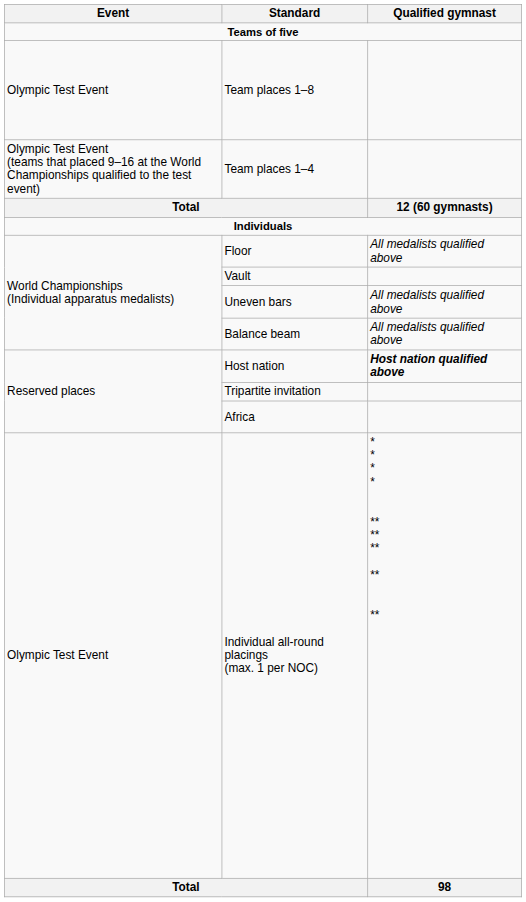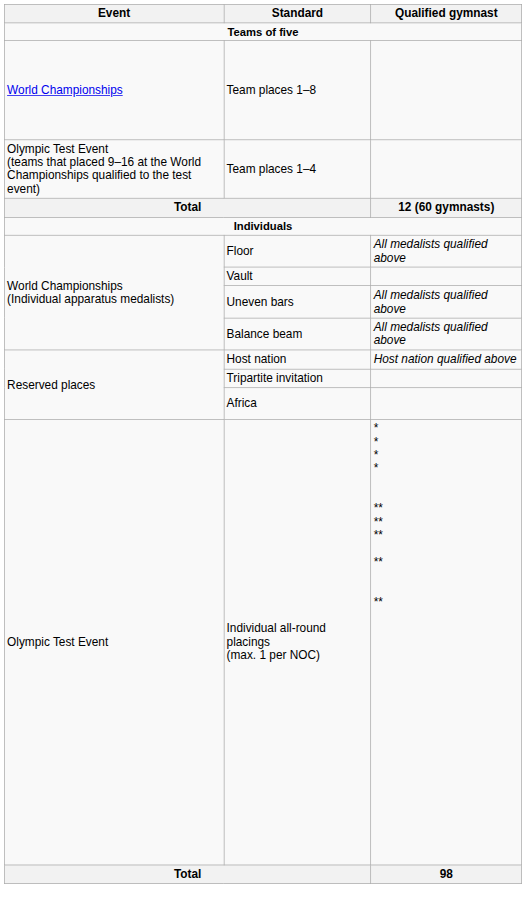Team places 1–8 | Event: Olympic Test Event -> World Championships
Host nation | Qualified gymnast: bold -> normal
